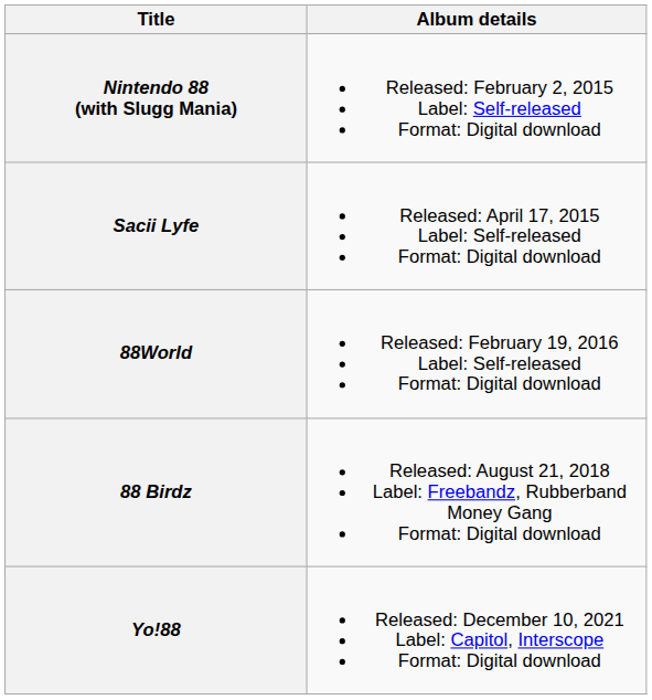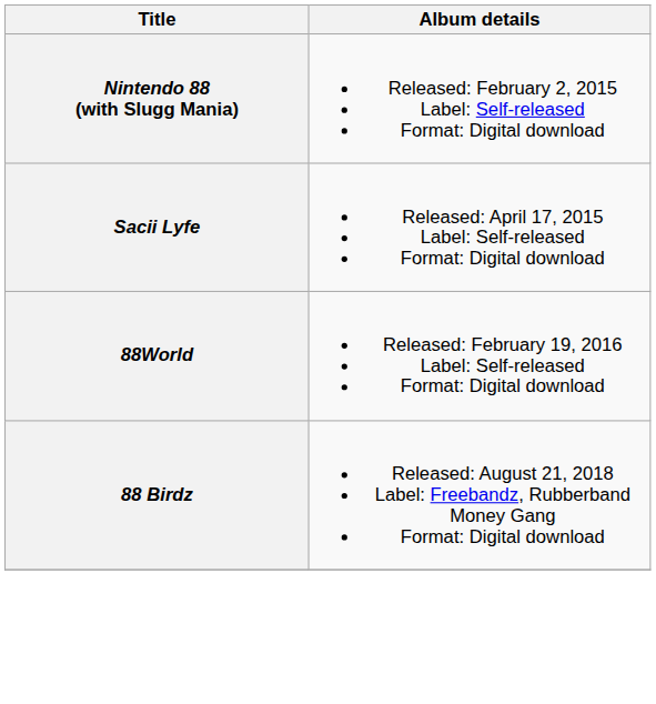- row: Yo!88 | Released: December 10, 2021 Label: Capitol, Interscope Format: Digital download
